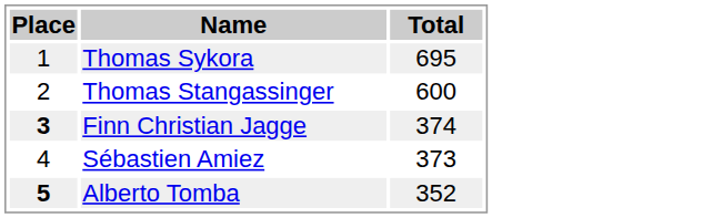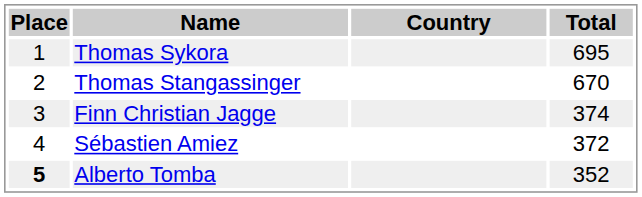+ column: Country
Thomas Stangassinger | Total: 600 -> 670
Finn Christian Jagge | Place: bold -> normal
Sébastien Amiez | Total: 373 -> 372
